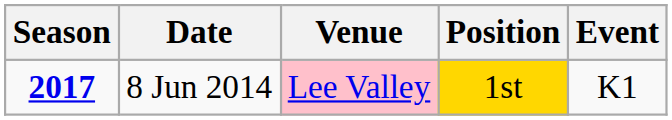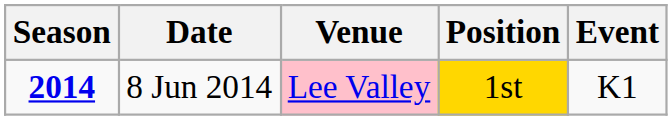8 Jun 2014 | Season: 2017 -> 2014
